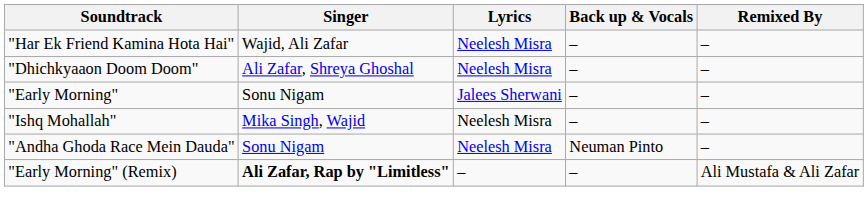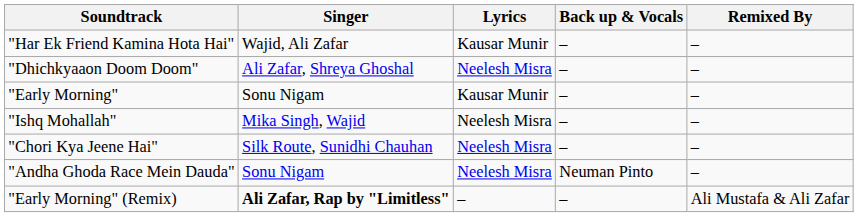"Har Ek Friend Kamina Hota Hai" | Lyrics: Neelesh Misra -> Kausar Munir
"Early Morning" | Lyrics: Jalees Sherwani -> Kausar Munir
+ row: "Chori Kya Jeene Hai" | Silk Route, Sunidhi Chauhan | Neelesh Misra | – | –
